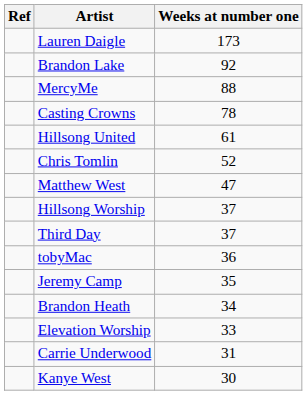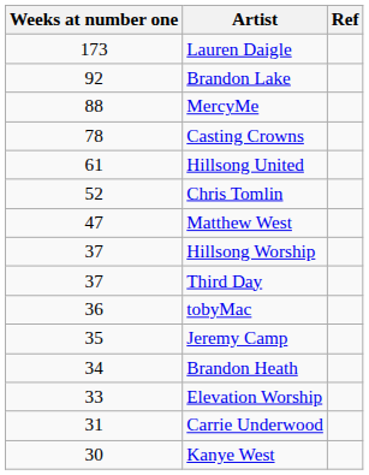columns swapped: Weeks at number one <-> Ref
